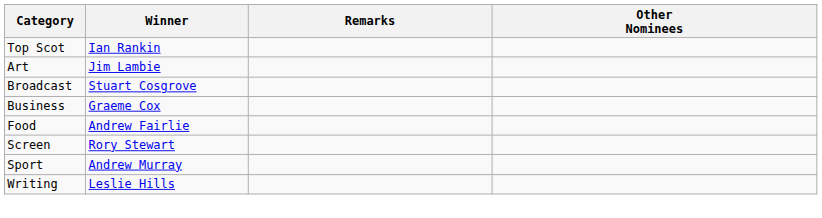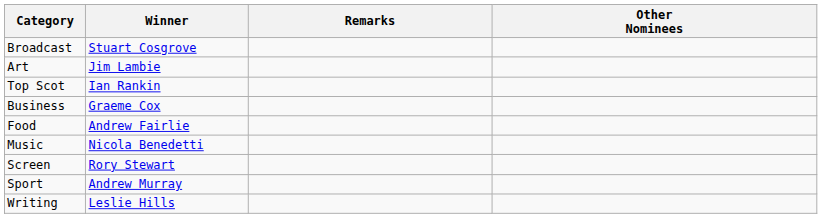rows swapped: Top Scot <-> Broadcast
+ row: Music | Nicola Benedetti
